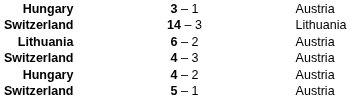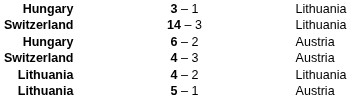3 – 1 | column 3: Austria -> Lithuania
6 – 2 | column 1: Lithuania -> Hungary
4 – 2 | column 1: Hungary -> Lithuania
4 – 2 | column 3: Austria -> Lithuania
5 – 1 | column 1: Switzerland -> Lithuania
